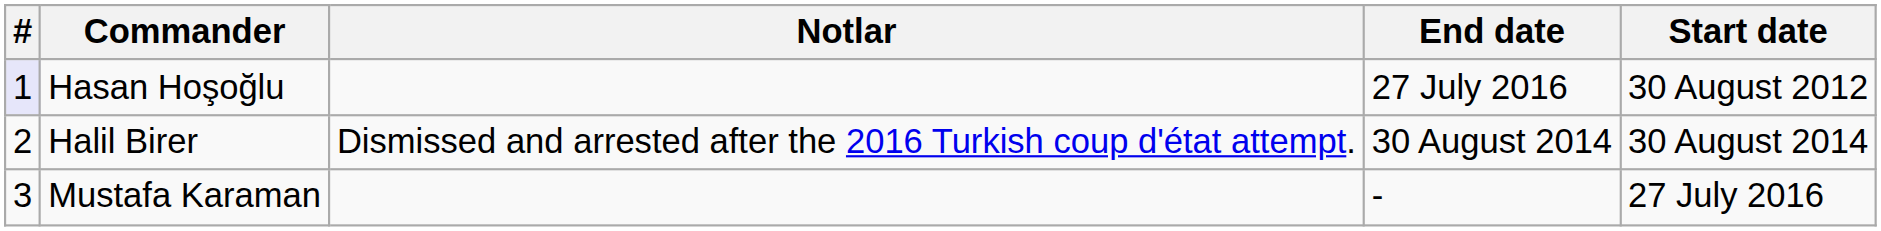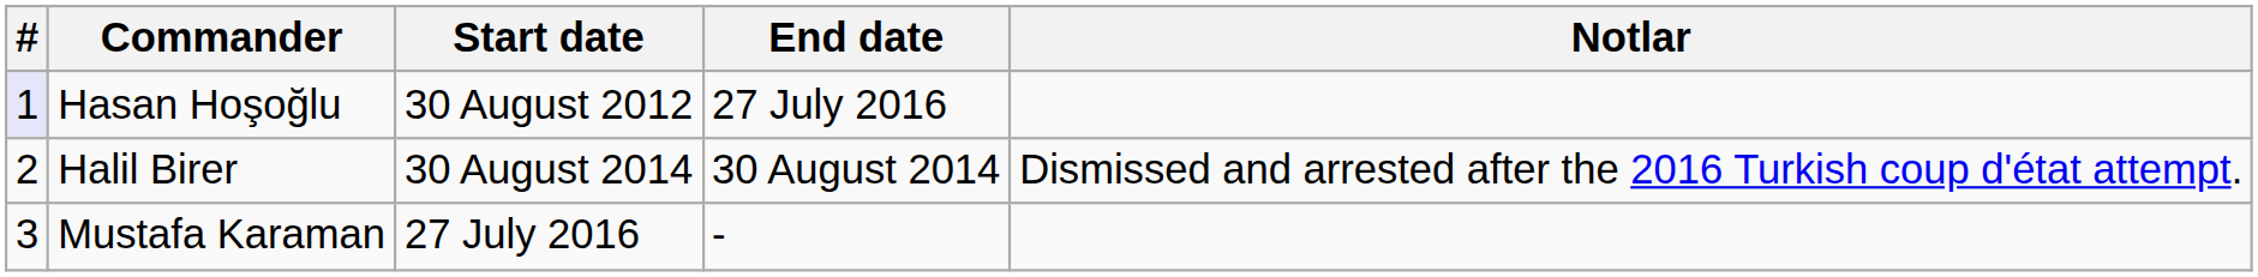columns swapped: Start date <-> Notlar
